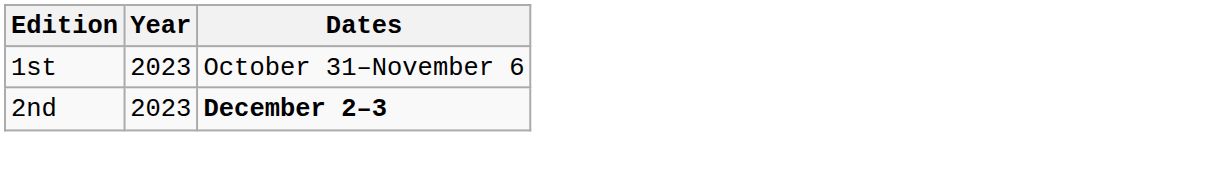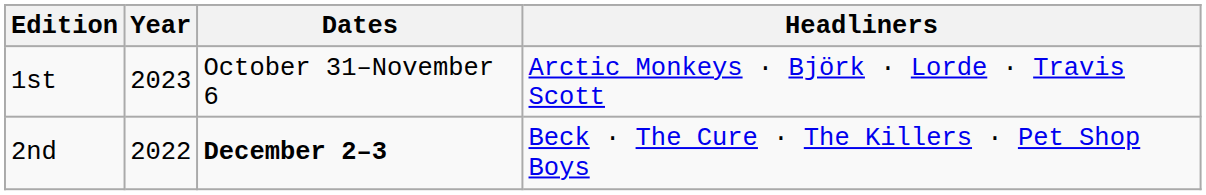+ column: Headliners | Arctic Monkeys · Björk · Lorde · Travis Scott | Beck · The Cure · The Killers · Pet Shop Boys
2nd | Year: 2023 -> 2022
